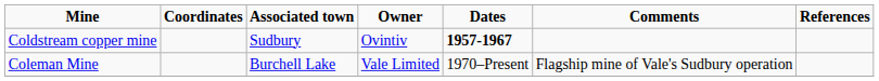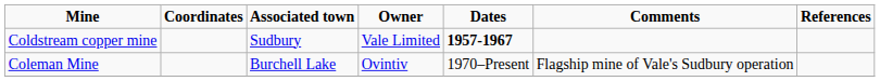Coldstream copper mine | Owner: Ovintiv -> Vale Limited
Coleman Mine | Owner: Vale Limited -> Ovintiv
